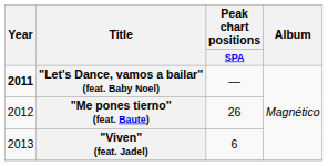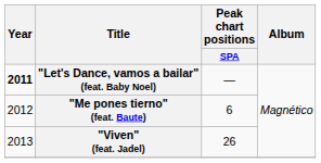"Me pones tierno" (feat. Baute) | Peak chart positions / SPA: 26 -> 6
"Viven" (feat. Jadel) | Peak chart positions / SPA: 6 -> 26
